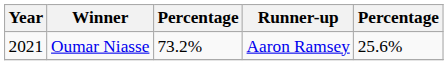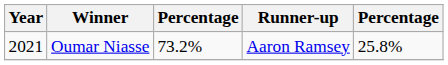Oumar Niasse | column 5: 25.6% -> 25.8%
